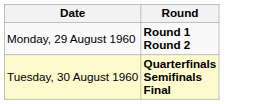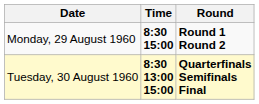+ column: Time | 8:30 15:00 | 8:30 13:00 15:00
